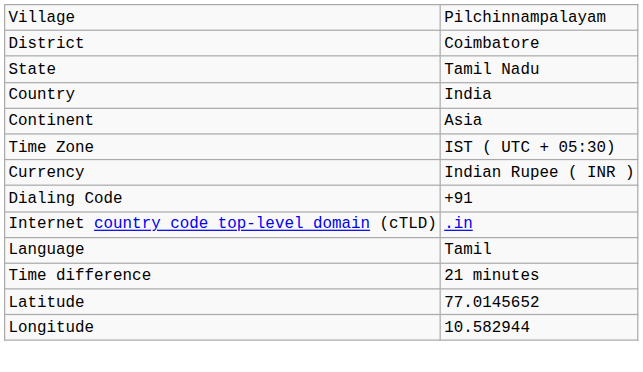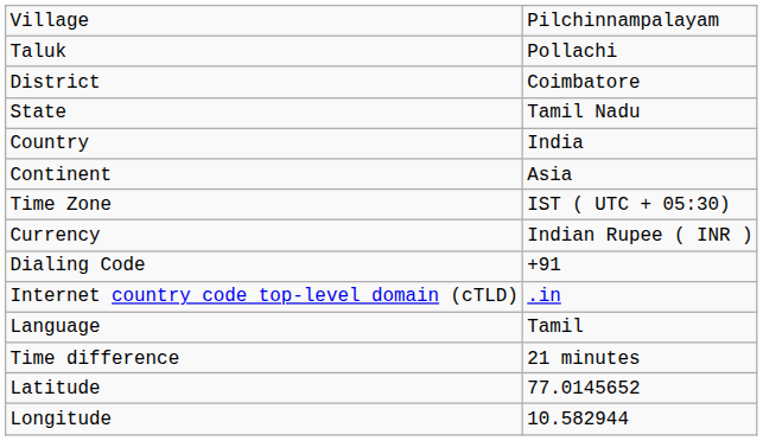+ row: Taluk | Pollachi
